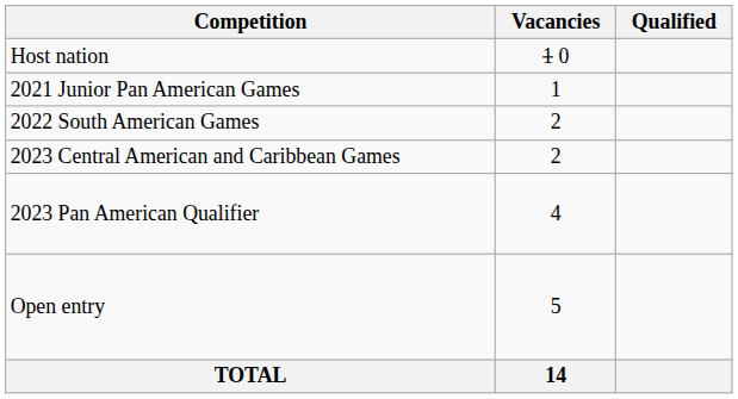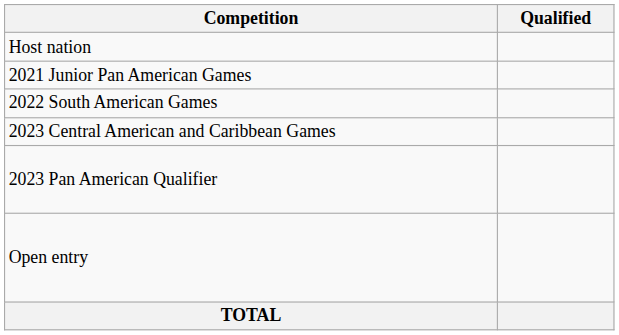- column: Vacancies | 1 0 | 1 | 2 | 2 | 4 | 5 | 14
